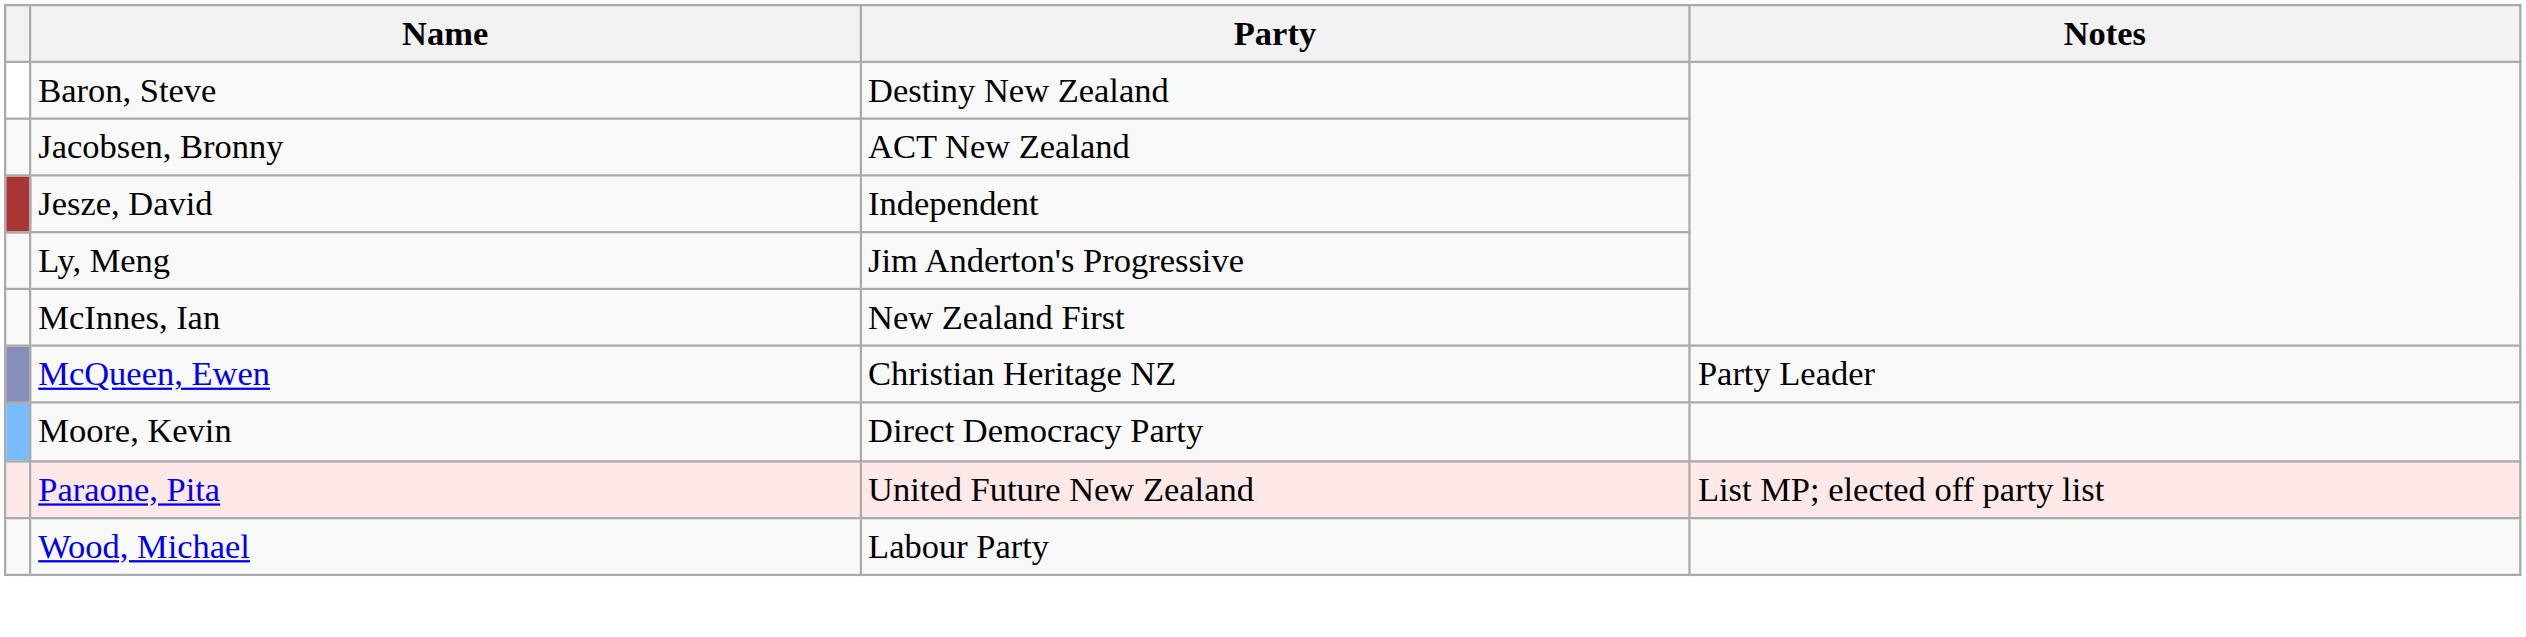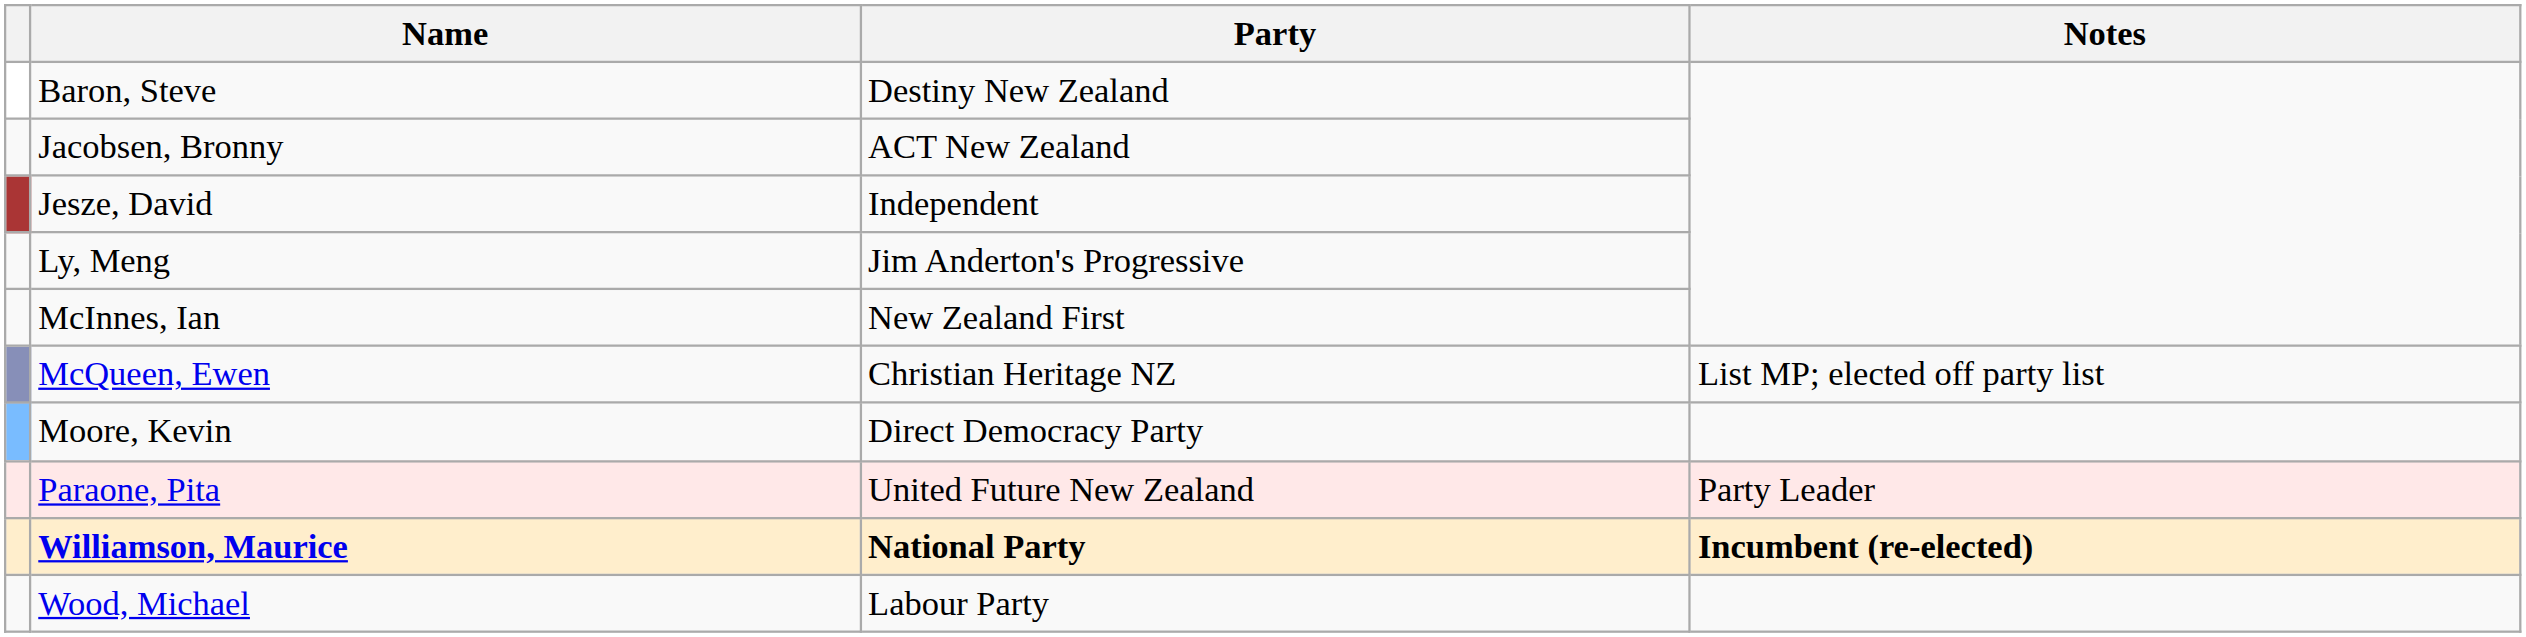McQueen, Ewen | Notes: Party Leader -> List MP; elected off party list
Paraone, Pita | Notes: List MP; elected off party list -> Party Leader
+ row: Williamson, Maurice | National Party | Incumbent (re-elected)
